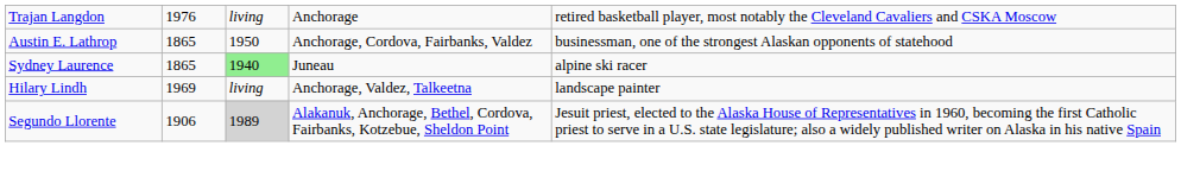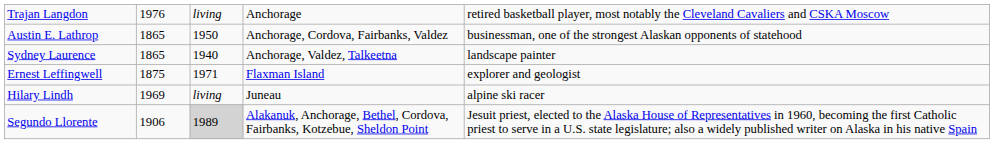Sydney Laurence | column 3: lightgreen background -> no background
Sydney Laurence | column 4: Juneau -> Anchorage, Valdez, Talkeetna
Sydney Laurence | column 5: alpine ski racer -> landscape painter
+ row: Ernest Leffingwell | 1875 | 1971 | Flaxman Island | explorer and geologist
Hilary Lindh | column 4: Anchorage, Valdez, Talkeetna -> Juneau
Hilary Lindh | column 5: landscape painter -> alpine ski racer
